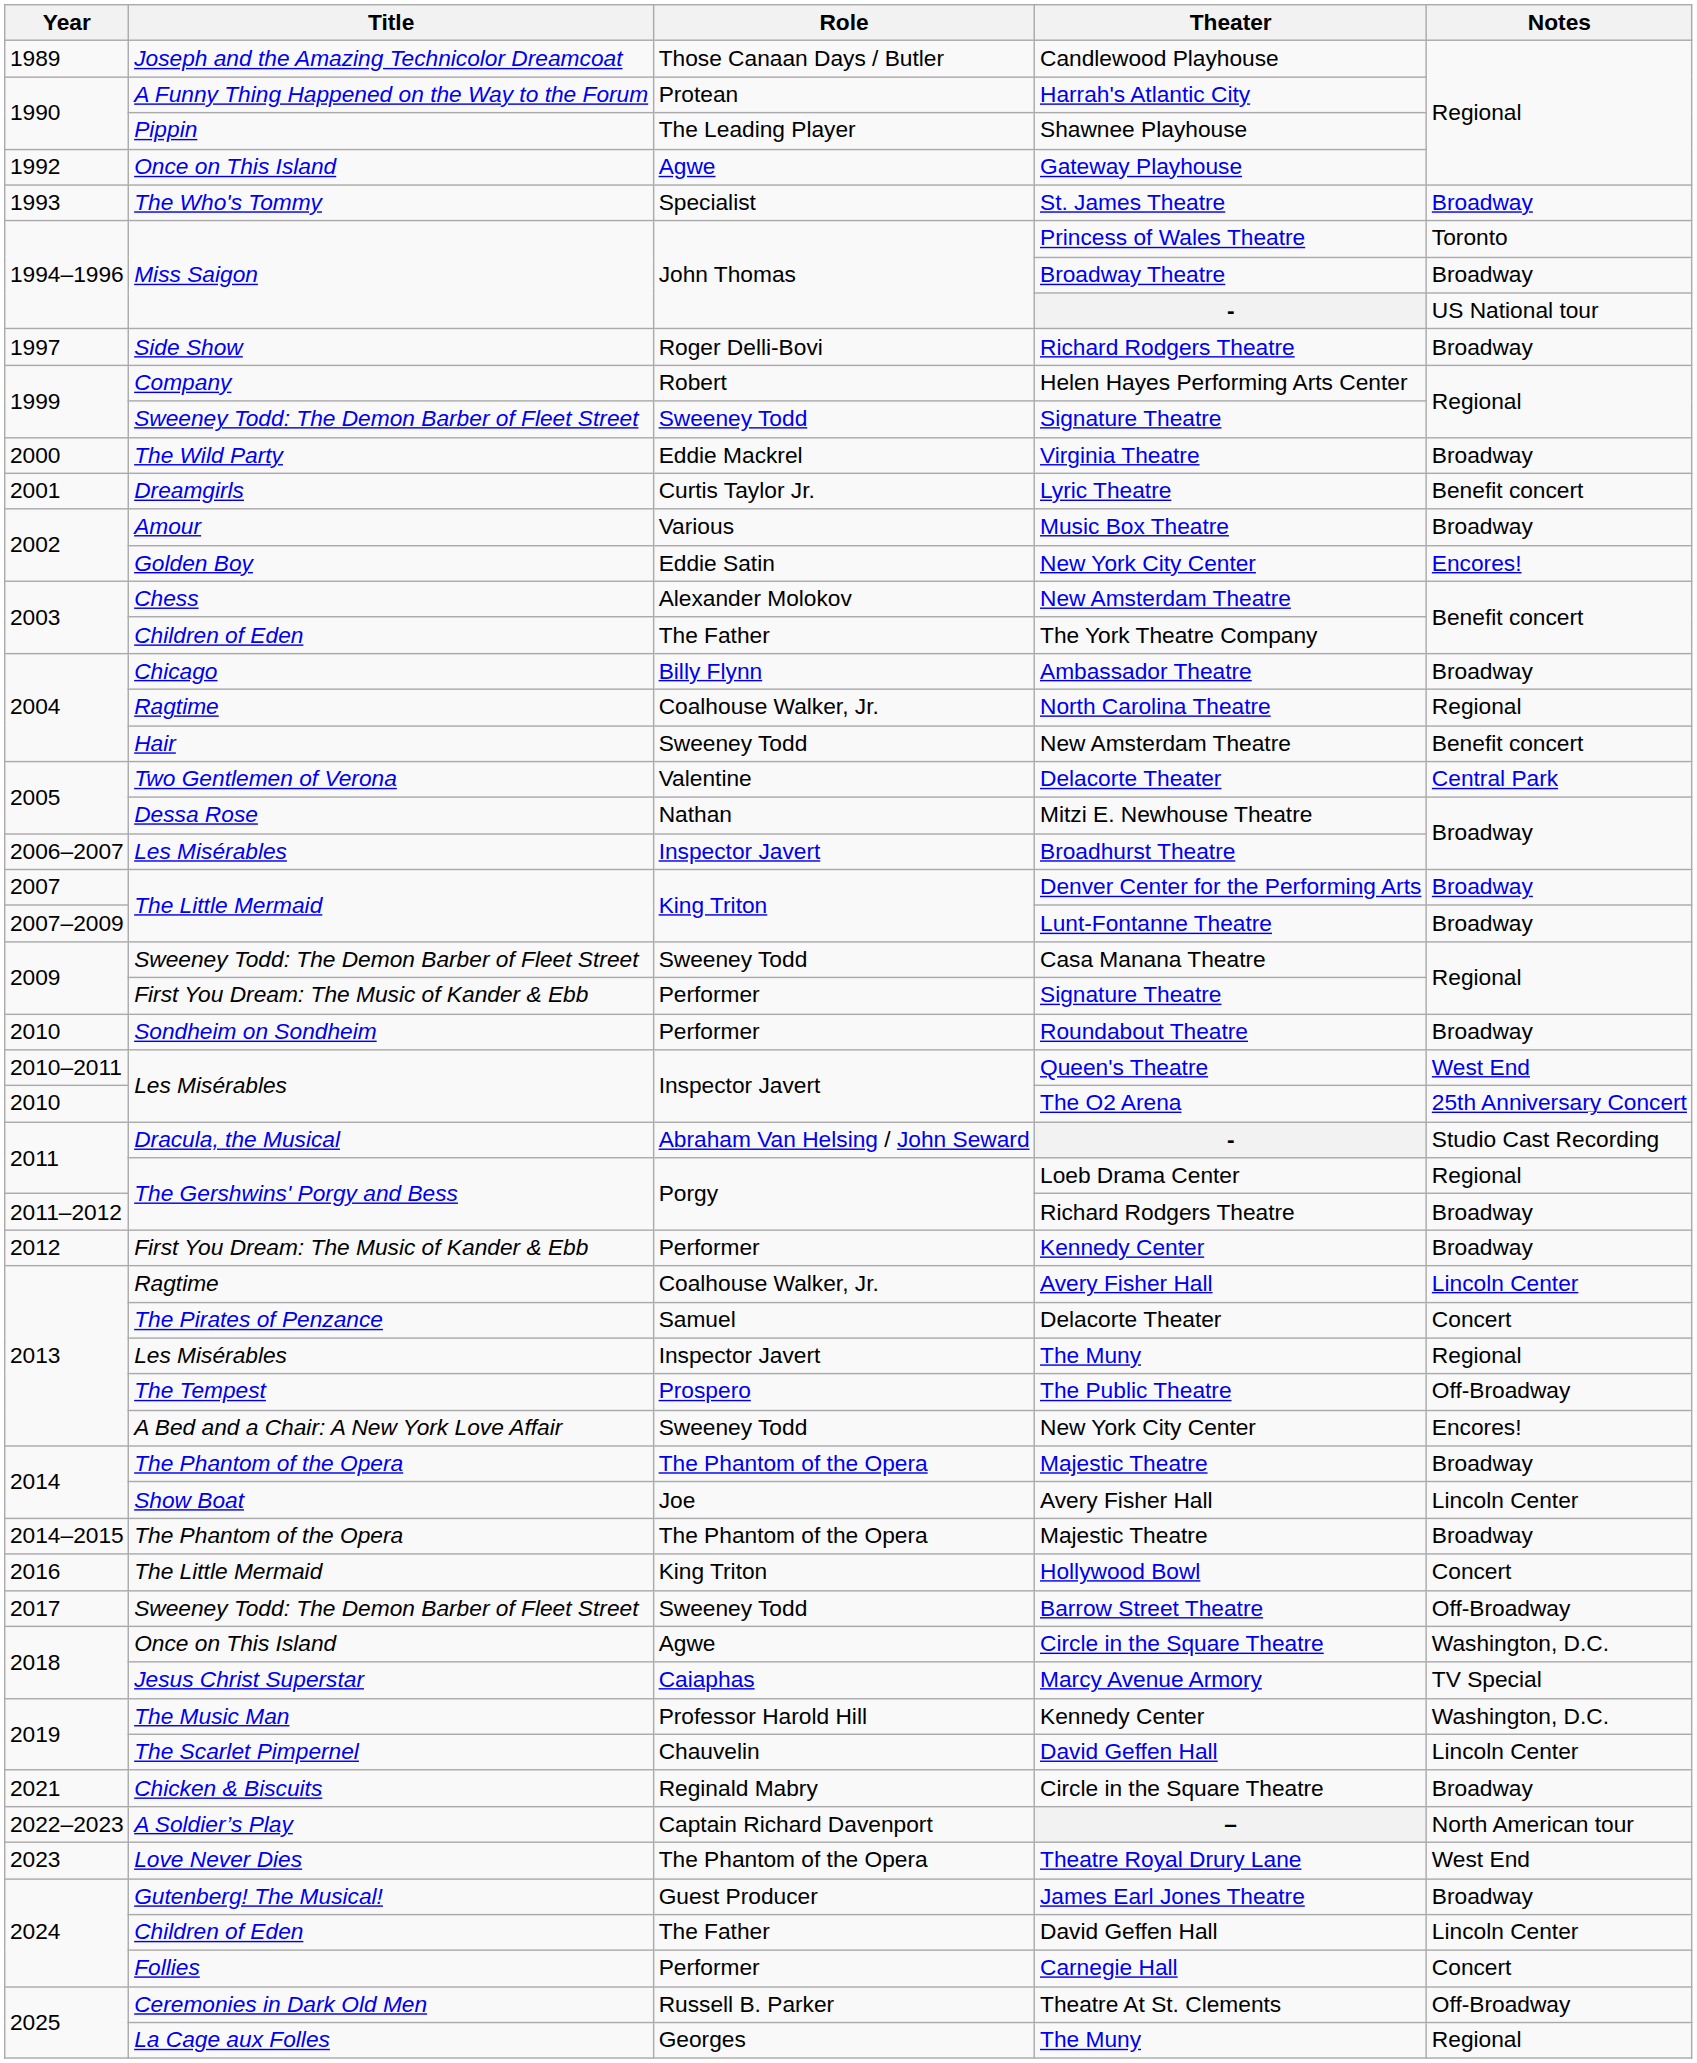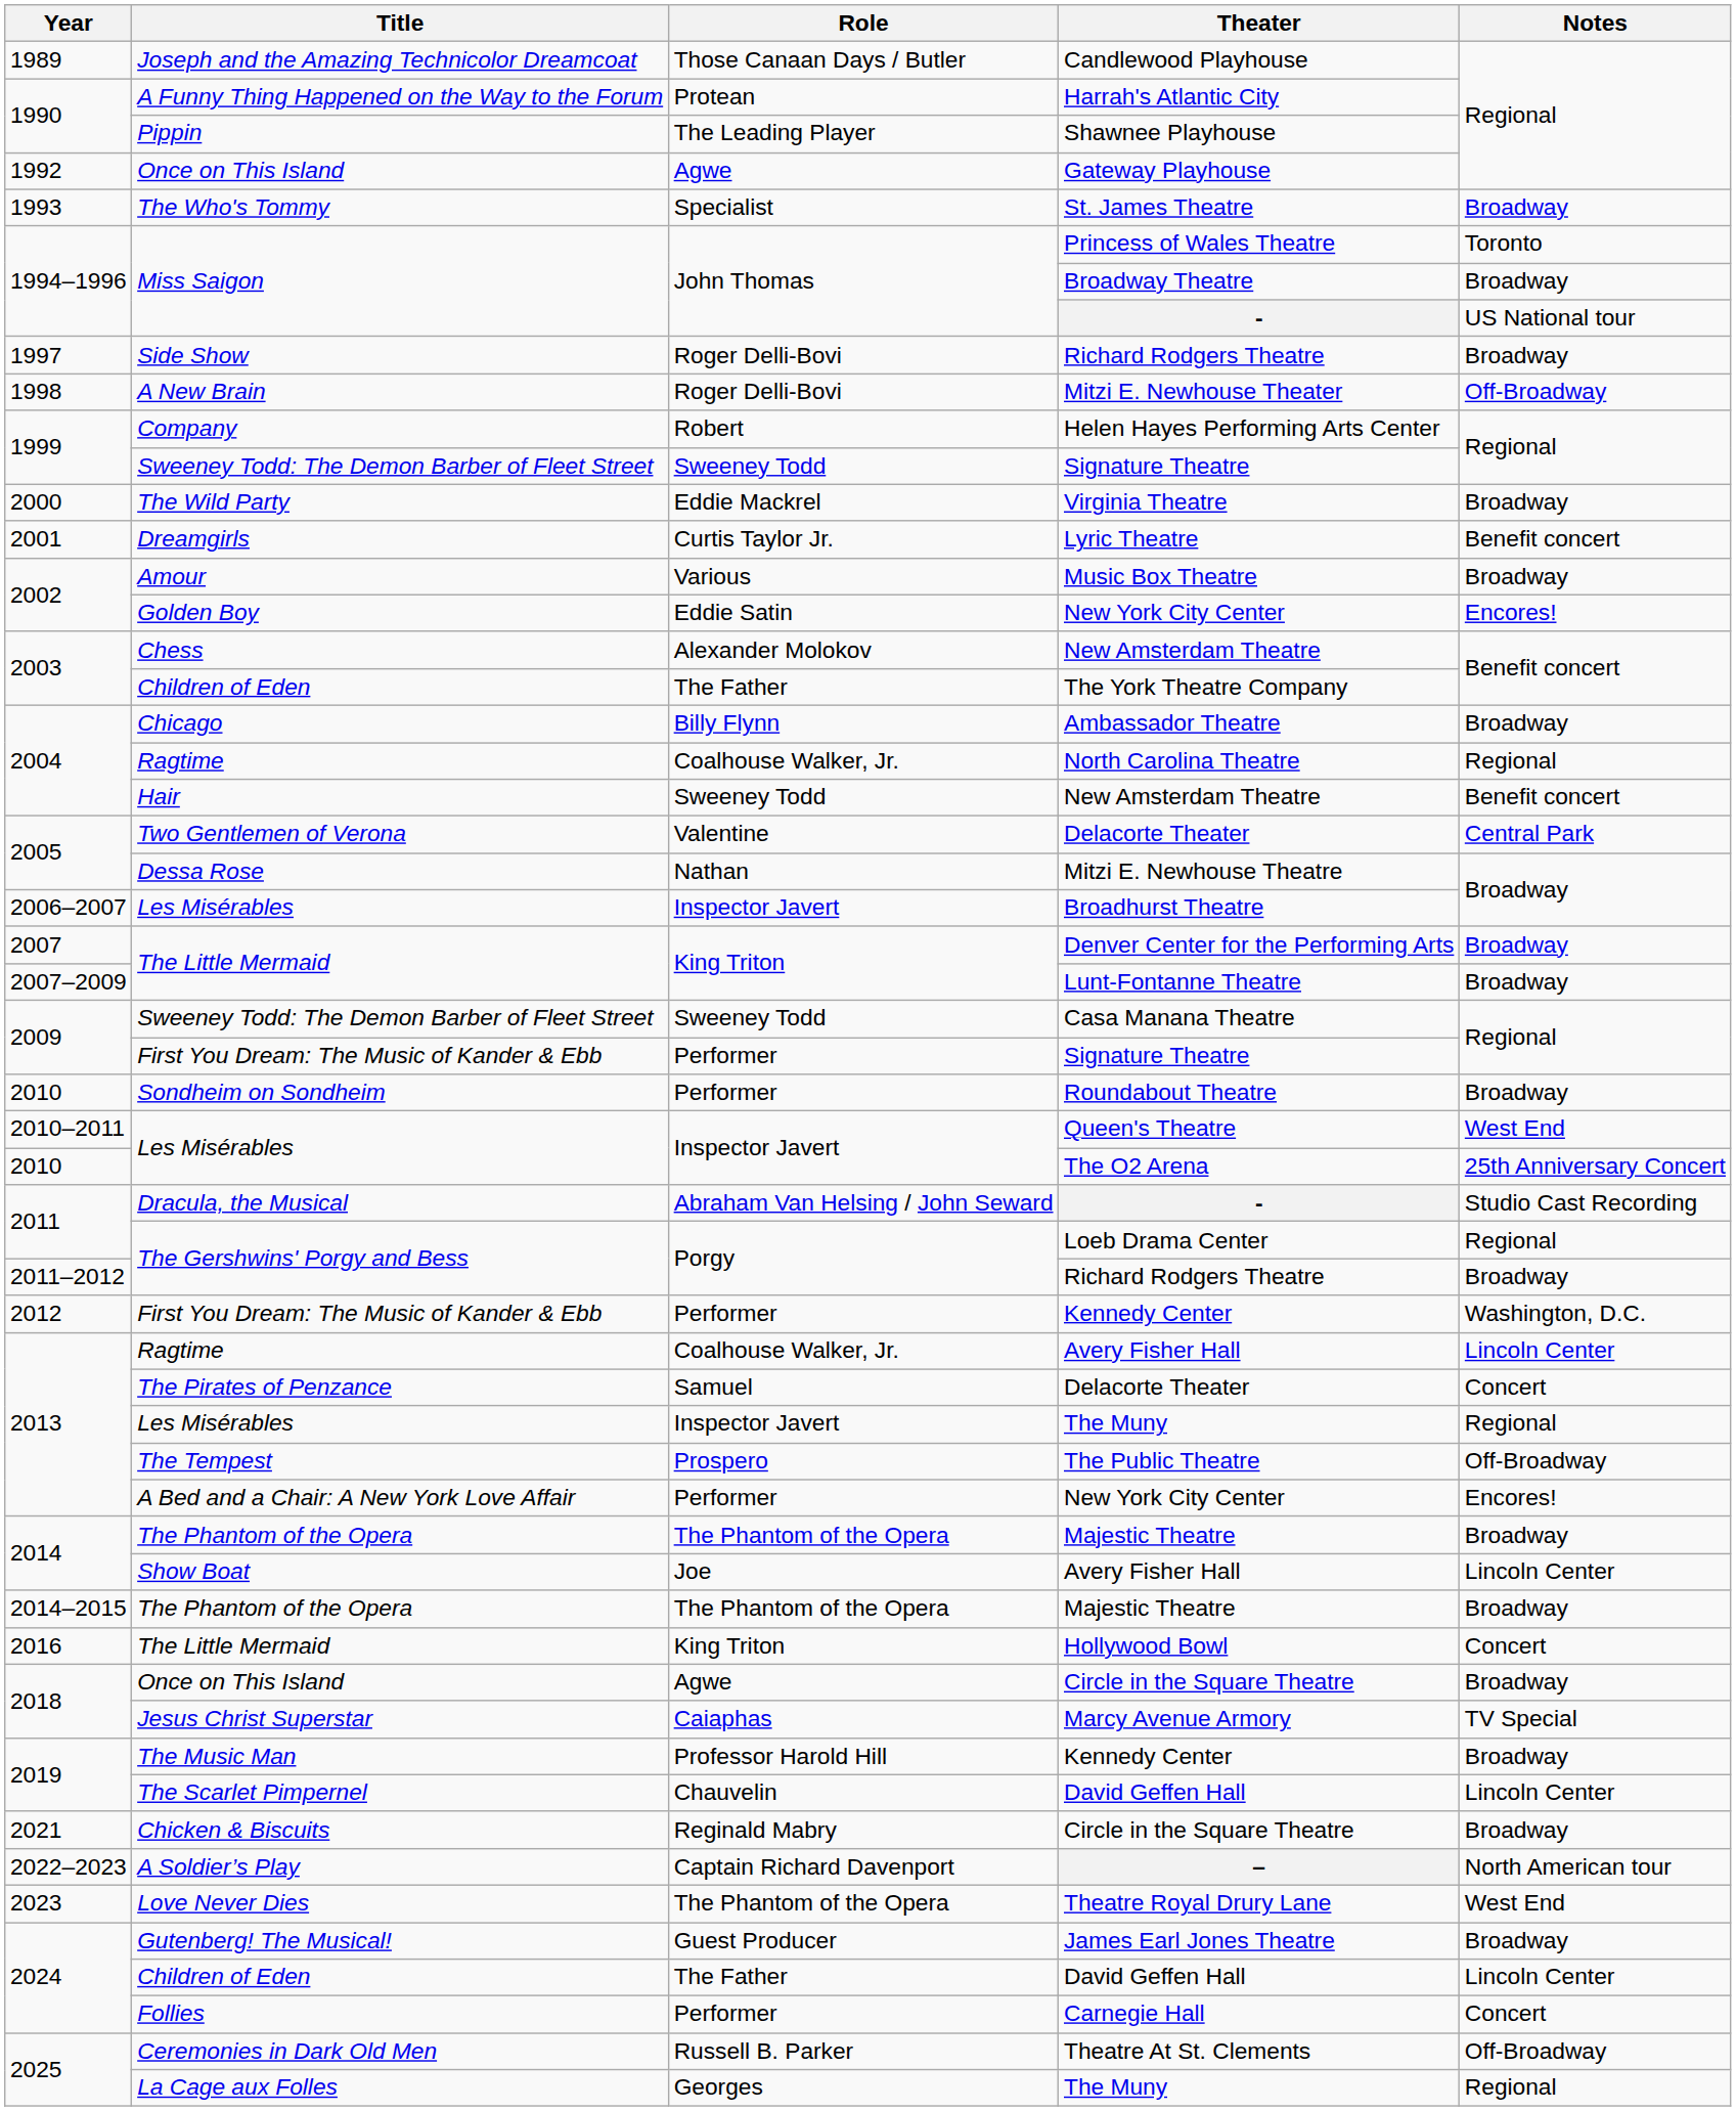+ row: 1998 | A New Brain | Roger Delli-Bovi | Mitzi E. Newhouse Theater | Off-Broadway
2012 / Kennedy Center | Notes: Broadway -> Washington, D.C.
2013 / New York City Center | Role: Sweeney Todd -> Performer
- row: 2017 | Sweeney Todd: The Demon Barber of Fleet Street | Sweeney Todd | Barrow Street Theatre | Off-Broadway
2018 / Circle in the Square Theatre | Notes: Washington, D.C. -> Broadway
2019 / Kennedy Center | Notes: Washington, D.C. -> Broadway
